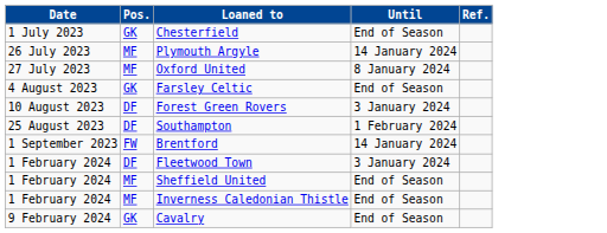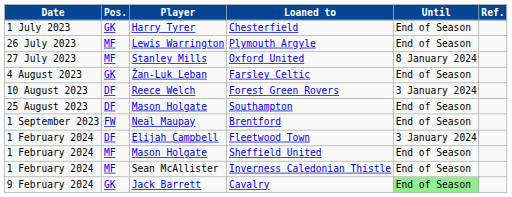+ column: Player | Harry Tyrer | Lewis Warrington | Stanley Mills | Žan-Luk Leban | Reece Welch | Mason Holgate | Neal Maupay | Elijah Campbell | Mason Holgate | Sean McAllister | Jack Barrett
Plymouth Argyle | Until: 14 January 2024 -> End of Season
Southampton | Until: 1 February 2024 -> End of Season
Brentford | Until: 14 January 2024 -> End of Season
Cavalry | Until: no background -> lightgreen background
